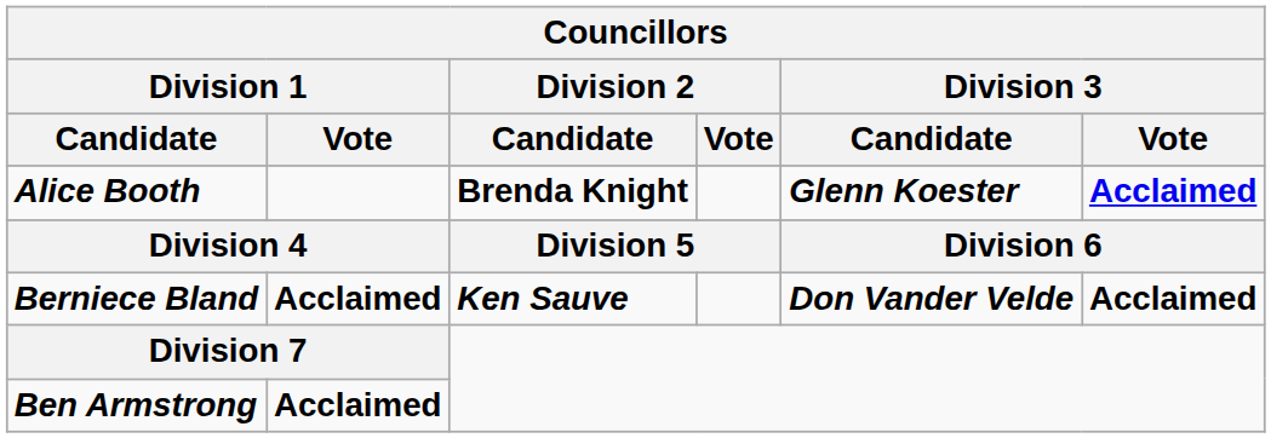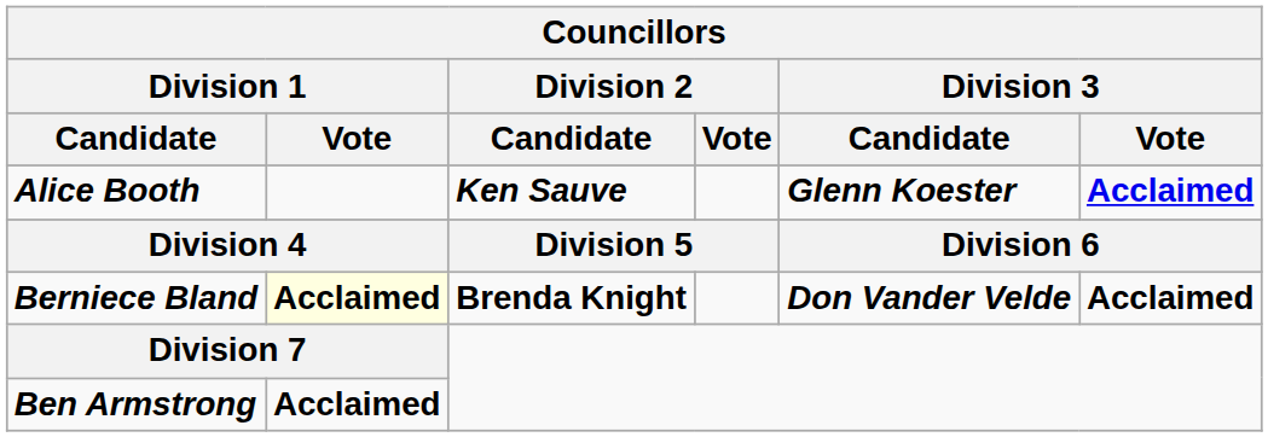Alice Booth | Division 2 / Candidate: Brenda Knight -> Ken Sauve
Berniece Bland | Division 1 / Vote: no background -> lightyellow background
Berniece Bland | Division 2 / Candidate: Ken Sauve -> Brenda Knight
